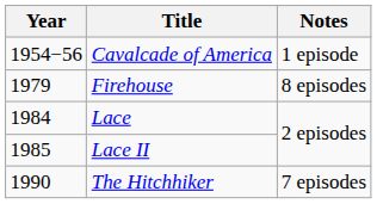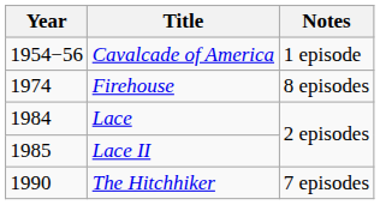Firehouse | Year: 1979 -> 1974
